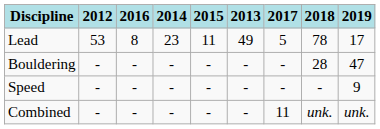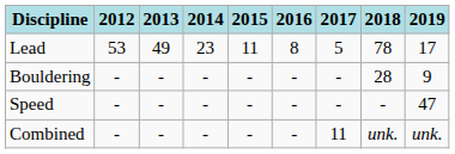columns swapped: 2013 <-> 2016
Bouldering | 2019: 47 -> 9
Speed | 2019: 9 -> 47
